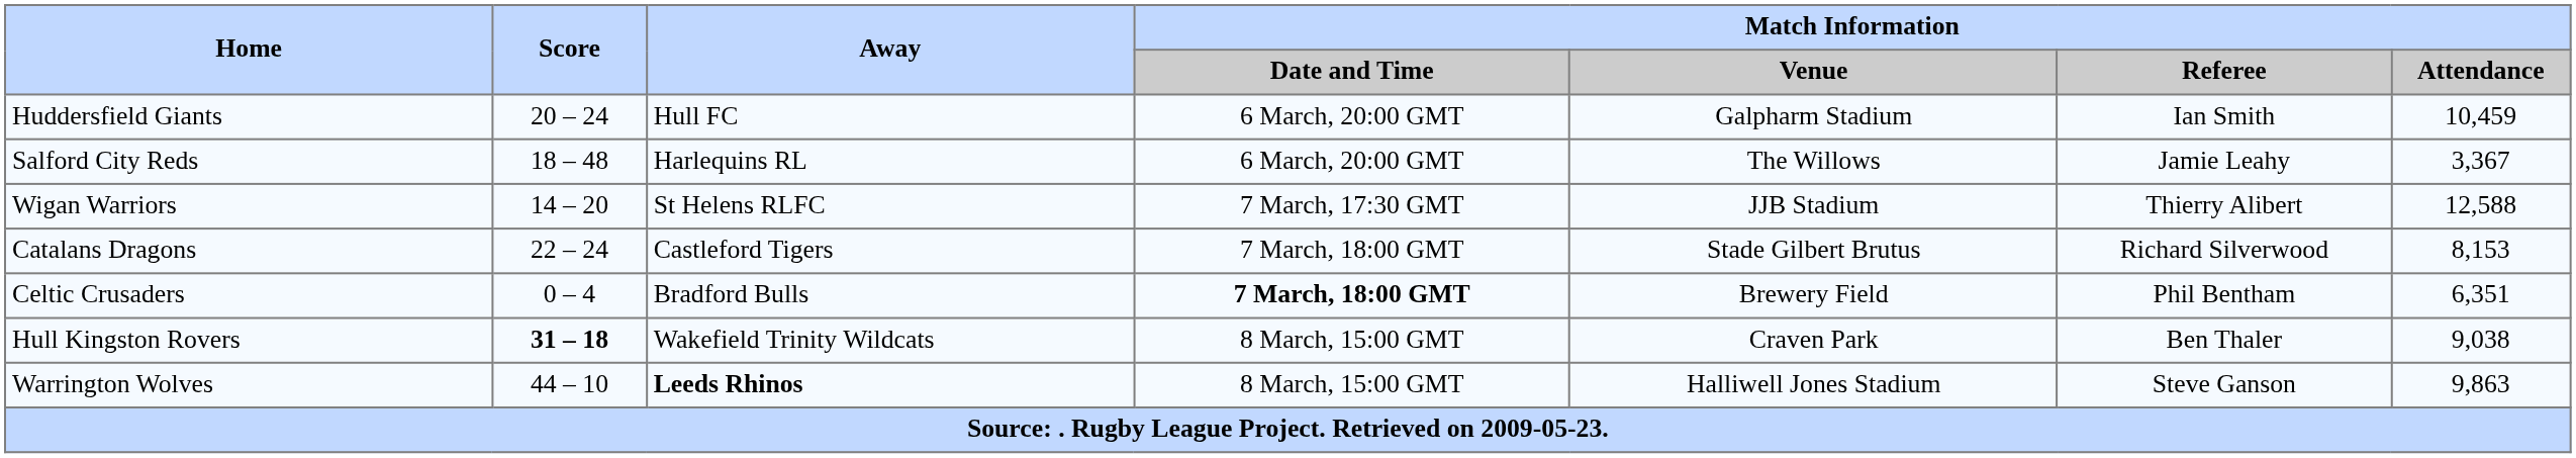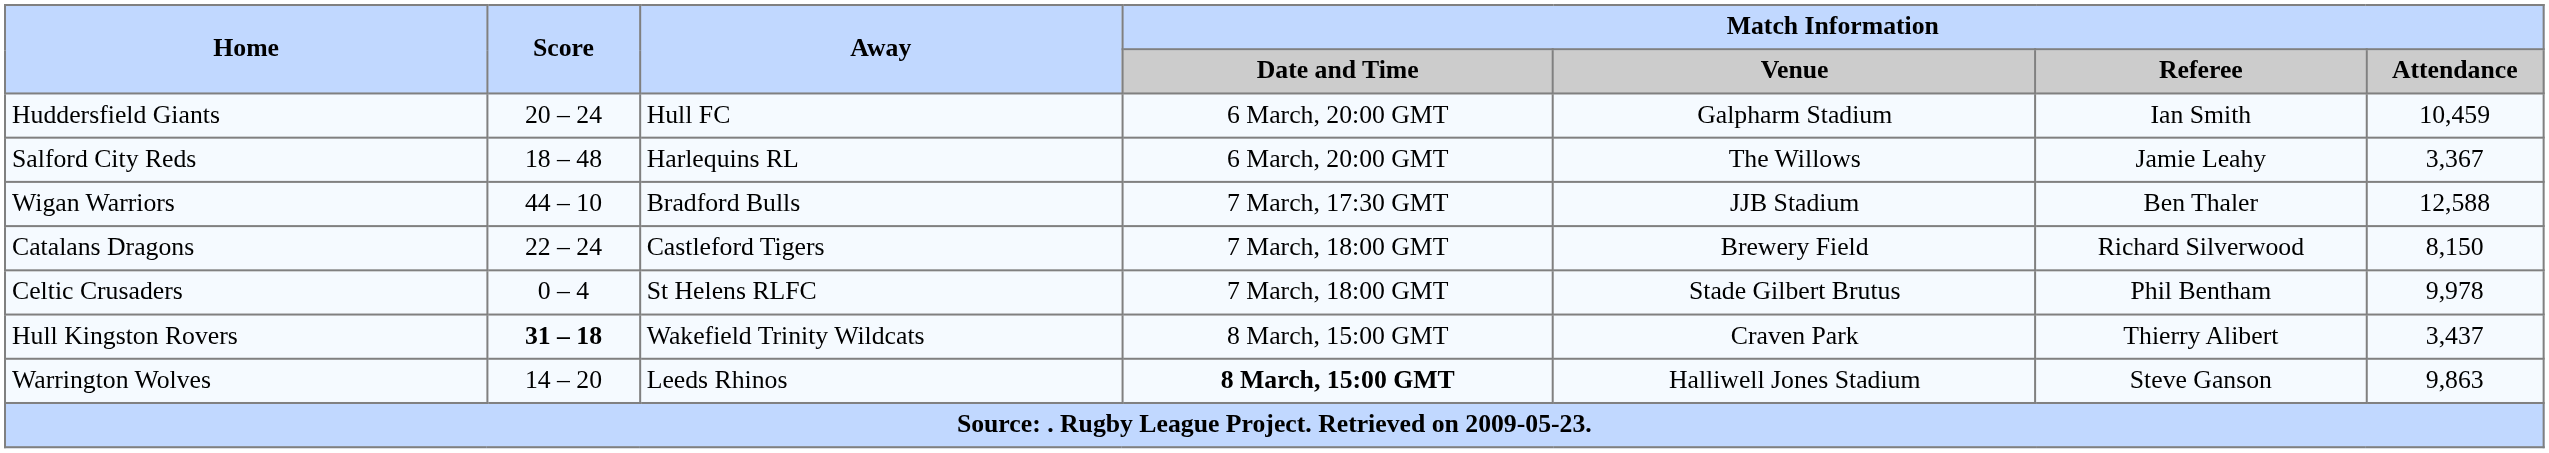Wigan Warriors | Score: 14 – 20 -> 44 – 10
Wigan Warriors | Away: St Helens RLFC -> Bradford Bulls
Wigan Warriors | Match Information / Referee: Thierry Alibert -> Ben Thaler
Catalans Dragons | Match Information / Venue: Stade Gilbert Brutus -> Brewery Field
Catalans Dragons | Match Information / Attendance: 8,153 -> 8,150
Celtic Crusaders | Away: Bradford Bulls -> St Helens RLFC
Celtic Crusaders | Match Information / Date and Time: bold -> normal
Celtic Crusaders | Match Information / Venue: Brewery Field -> Stade Gilbert Brutus
Celtic Crusaders | Match Information / Attendance: 6,351 -> 9,978
Hull Kingston Rovers | Match Information / Referee: Ben Thaler -> Thierry Alibert
Hull Kingston Rovers | Match Information / Attendance: 9,038 -> 3,437
Warrington Wolves | Score: 44 – 10 -> 14 – 20
Warrington Wolves | Away: bold -> normal
Warrington Wolves | Match Information / Date and Time: normal -> bold
